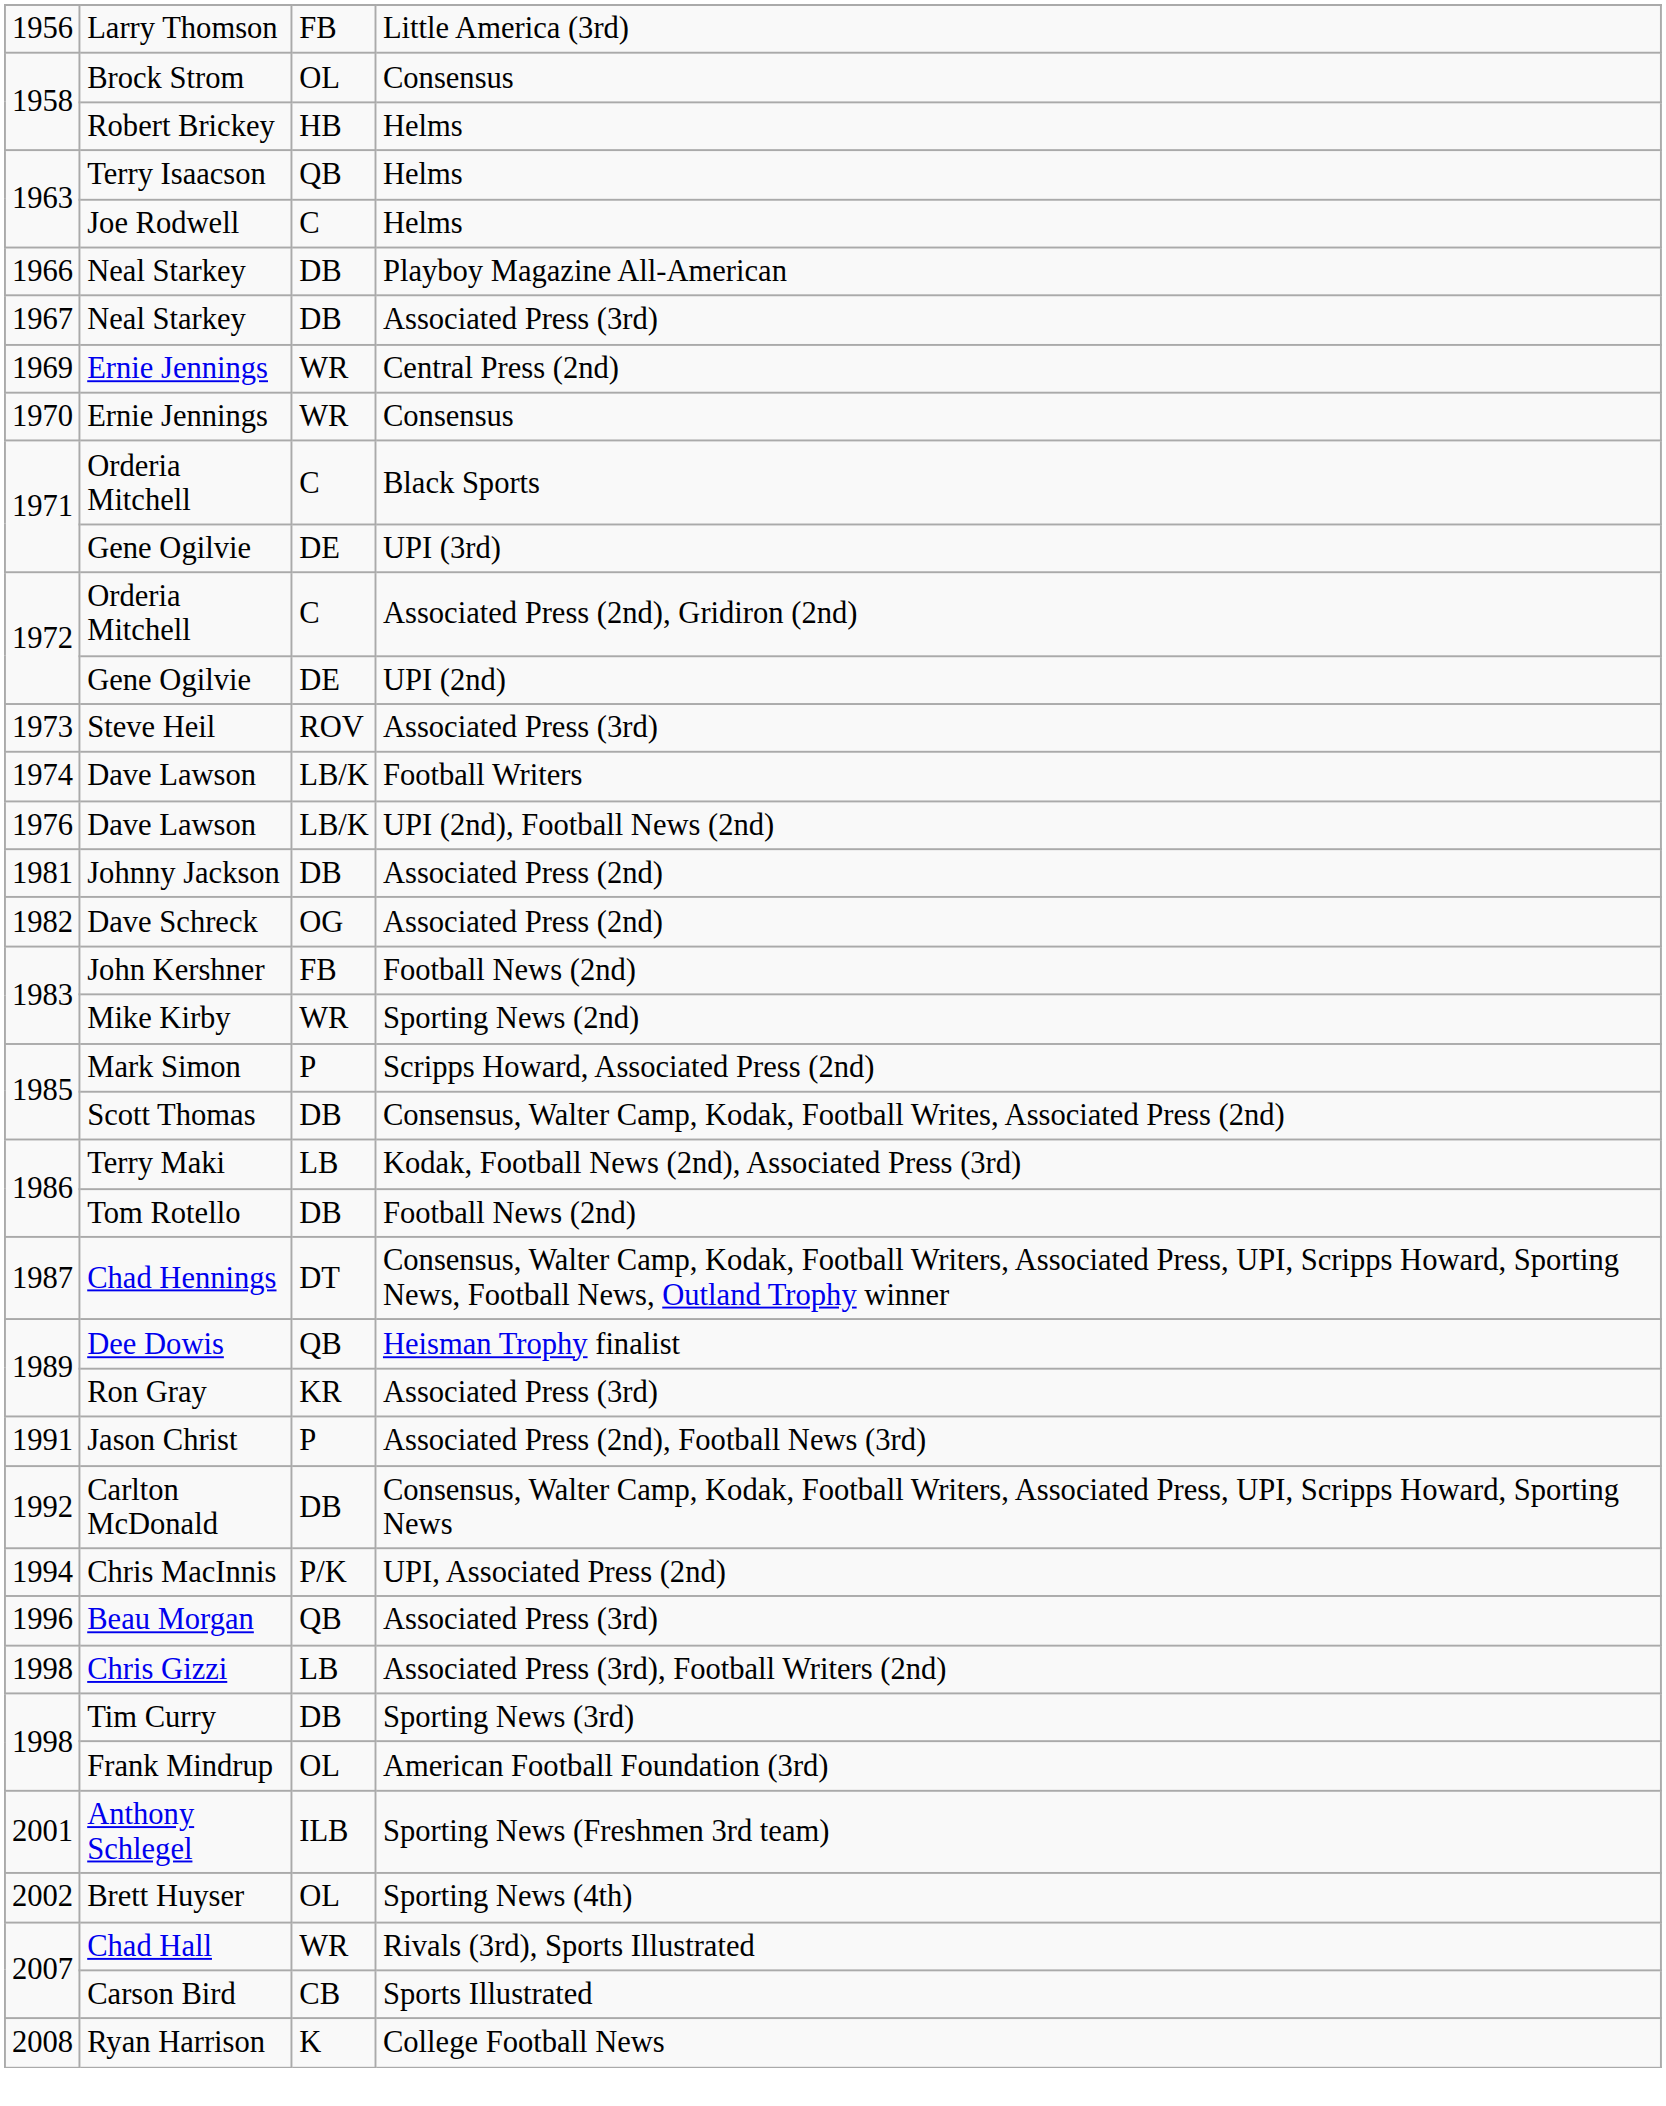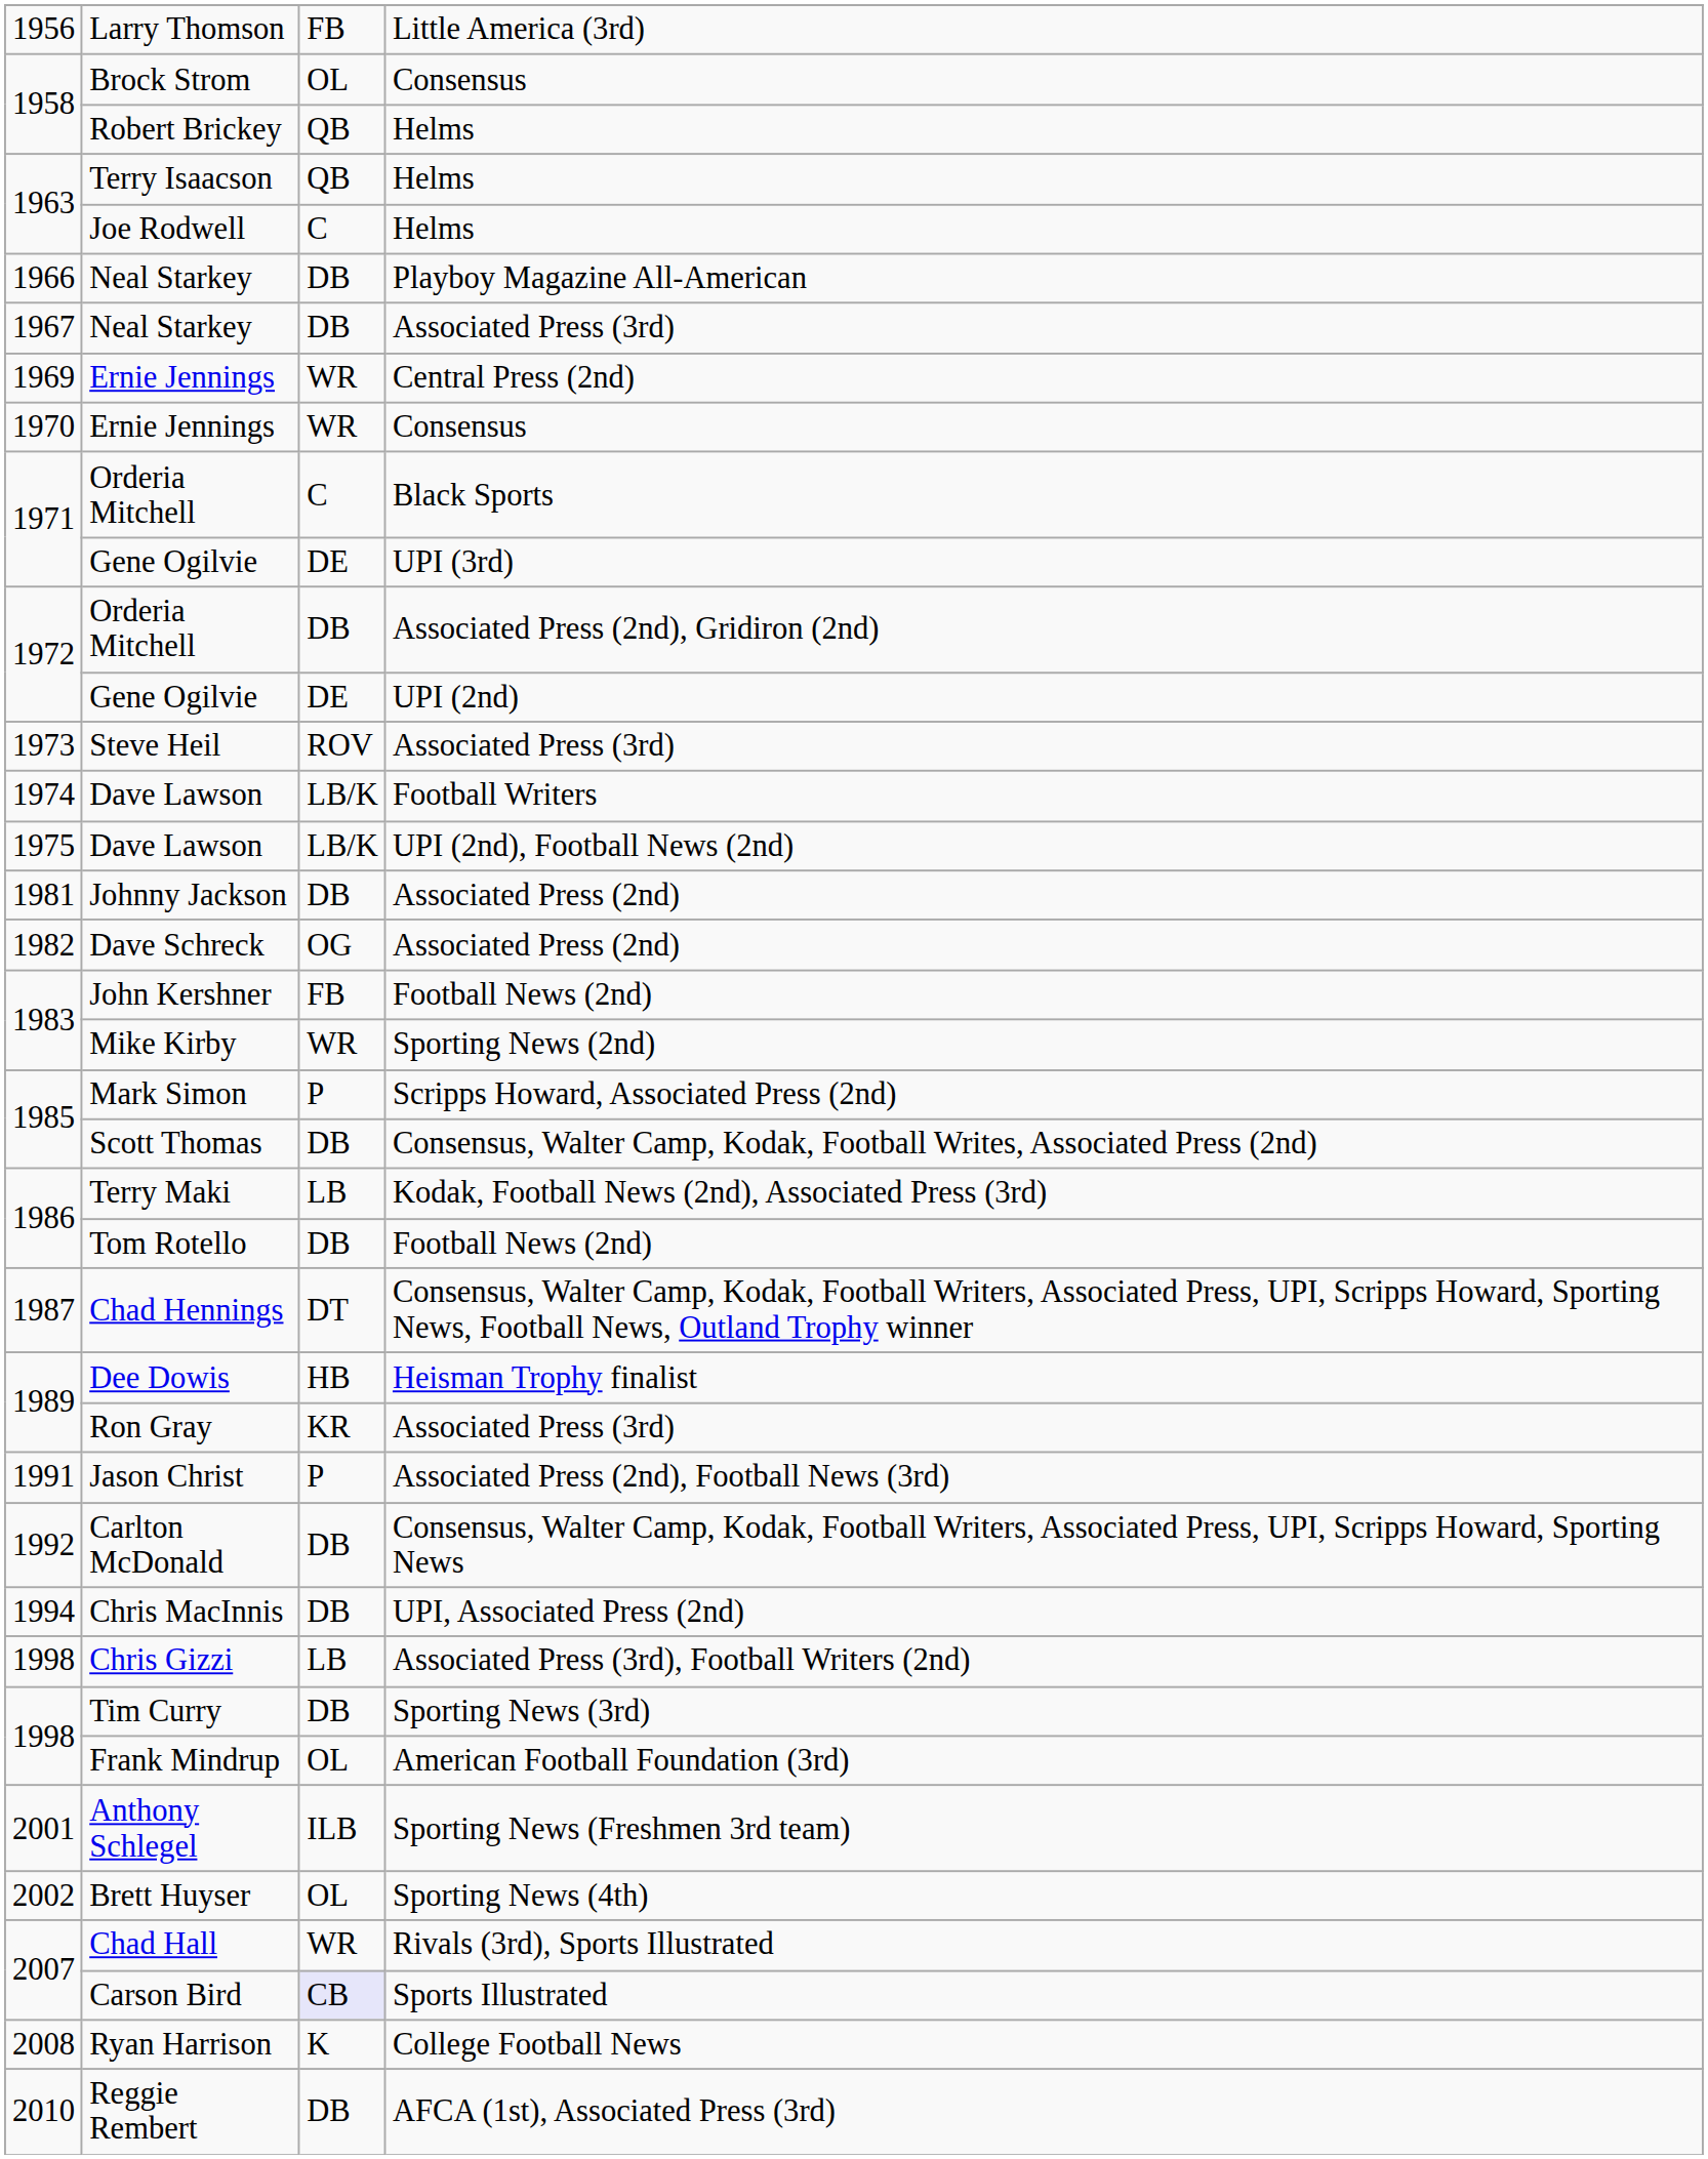Robert Brickey | column 3: HB -> QB
Orderia Mitchell / Associated Press (2nd), Gridiron (2nd) | column 3: C -> DB
Dave Lawson / UPI (2nd), Football News (2nd) | column 1: 1976 -> 1975
Dee Dowis | column 3: QB -> HB
Chris MacInnis | column 3: P/K -> DB
- row: 1996 | Beau Morgan | QB | Associated Press (3rd)
Carson Bird | column 3: no background -> lavender background
+ row: 2010 | Reggie Rembert | DB | AFCA (1st), Associated Press (3rd)
